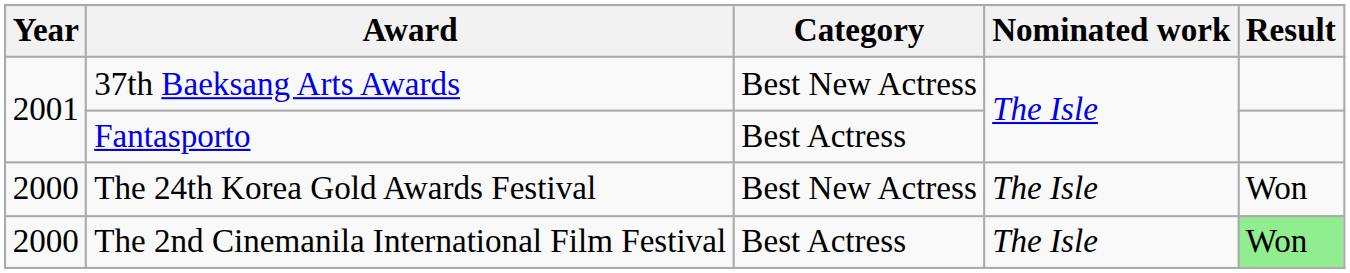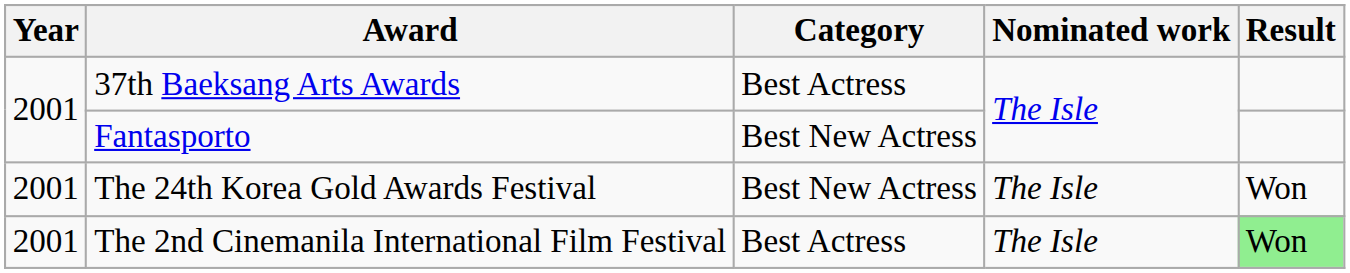37th Baeksang Arts Awards | Category: Best New Actress -> Best Actress
Fantasporto | Category: Best Actress -> Best New Actress
The 24th Korea Gold Awards Festival | Year: 2000 -> 2001
The 2nd Cinemanila International Film Festival | Year: 2000 -> 2001
